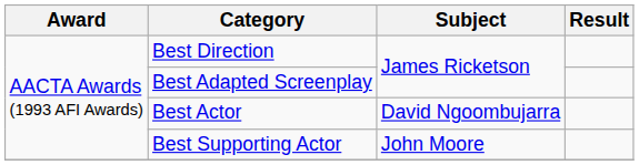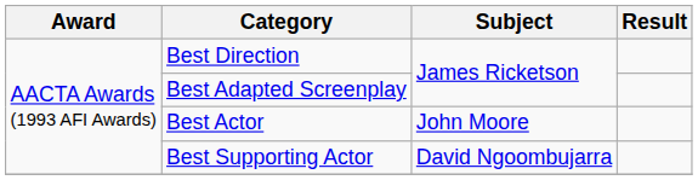Best Actor | Subject: David Ngoombujarra -> John Moore
Best Supporting Actor | Subject: John Moore -> David Ngoombujarra
